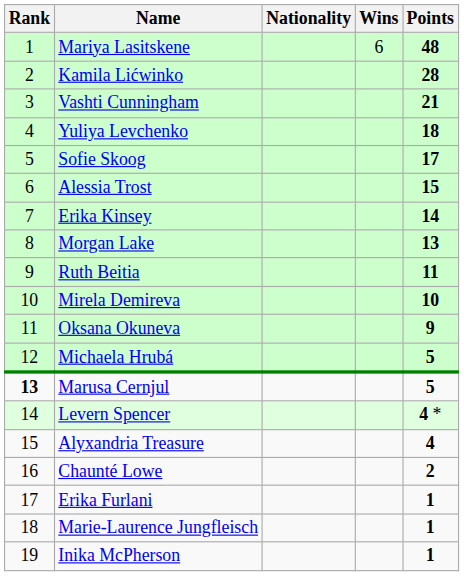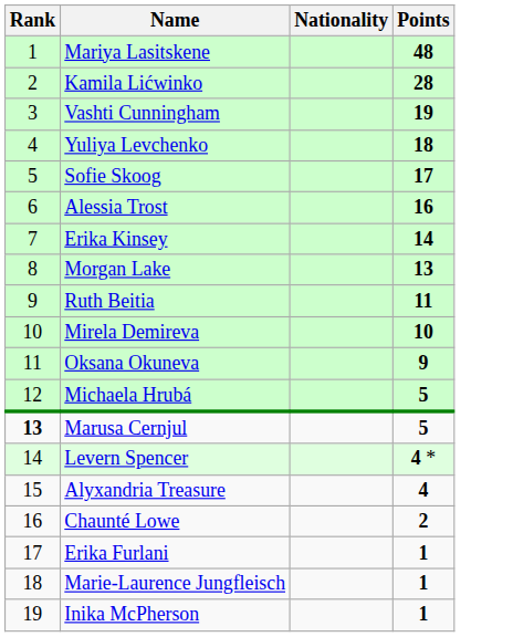- column: Wins | 6
Vashti Cunningham | Points: 21 -> 19
Alessia Trost | Points: 15 -> 16
